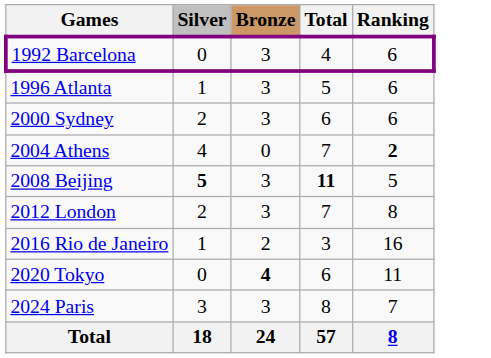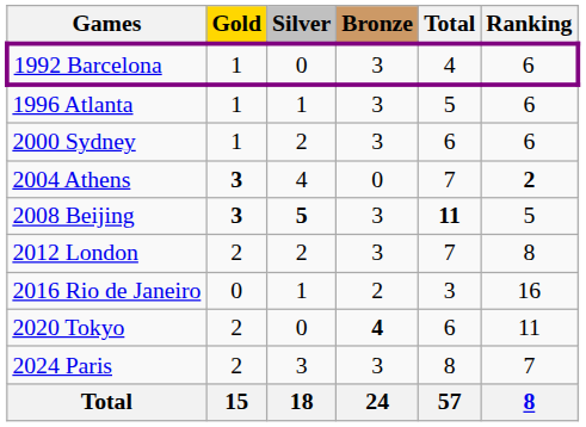+ column: Gold | 1 | 1 | 1 | 3 | 3 | 2 | 0 | 2 | 2 | 15
